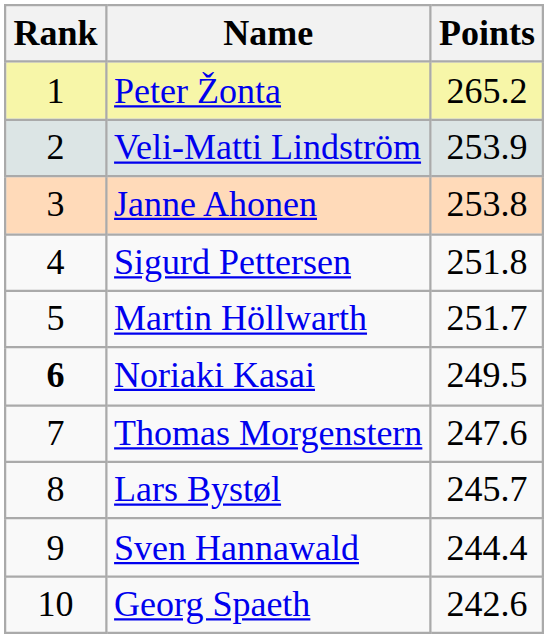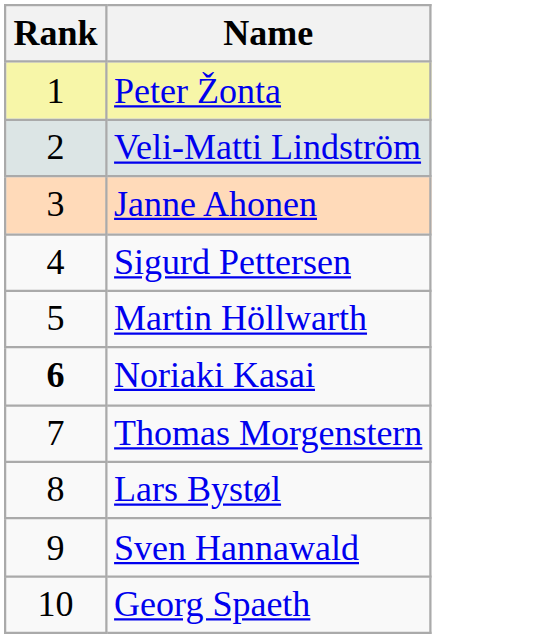- column: Points | 265.2 | 253.9 | 253.8 | 251.8 | 251.7 | 249.5 | 247.6 | 245.7 | 244.4 | 242.6
